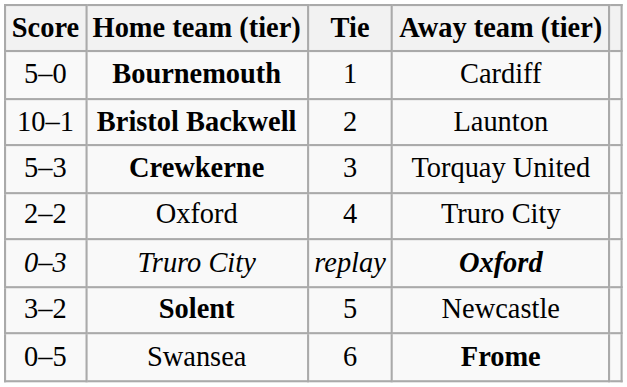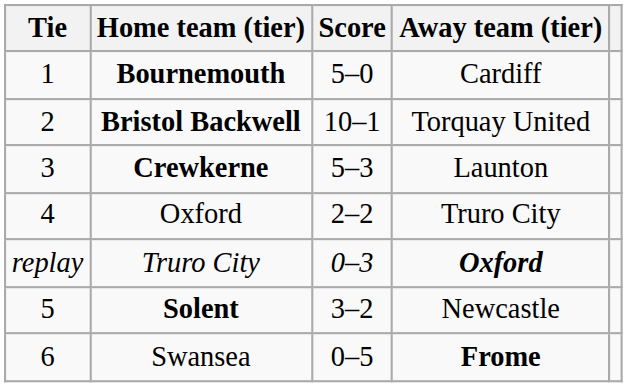columns swapped: Tie <-> Score
Bristol Backwell | Away team (tier): Launton -> Torquay United
Crewkerne | Away team (tier): Torquay United -> Launton
